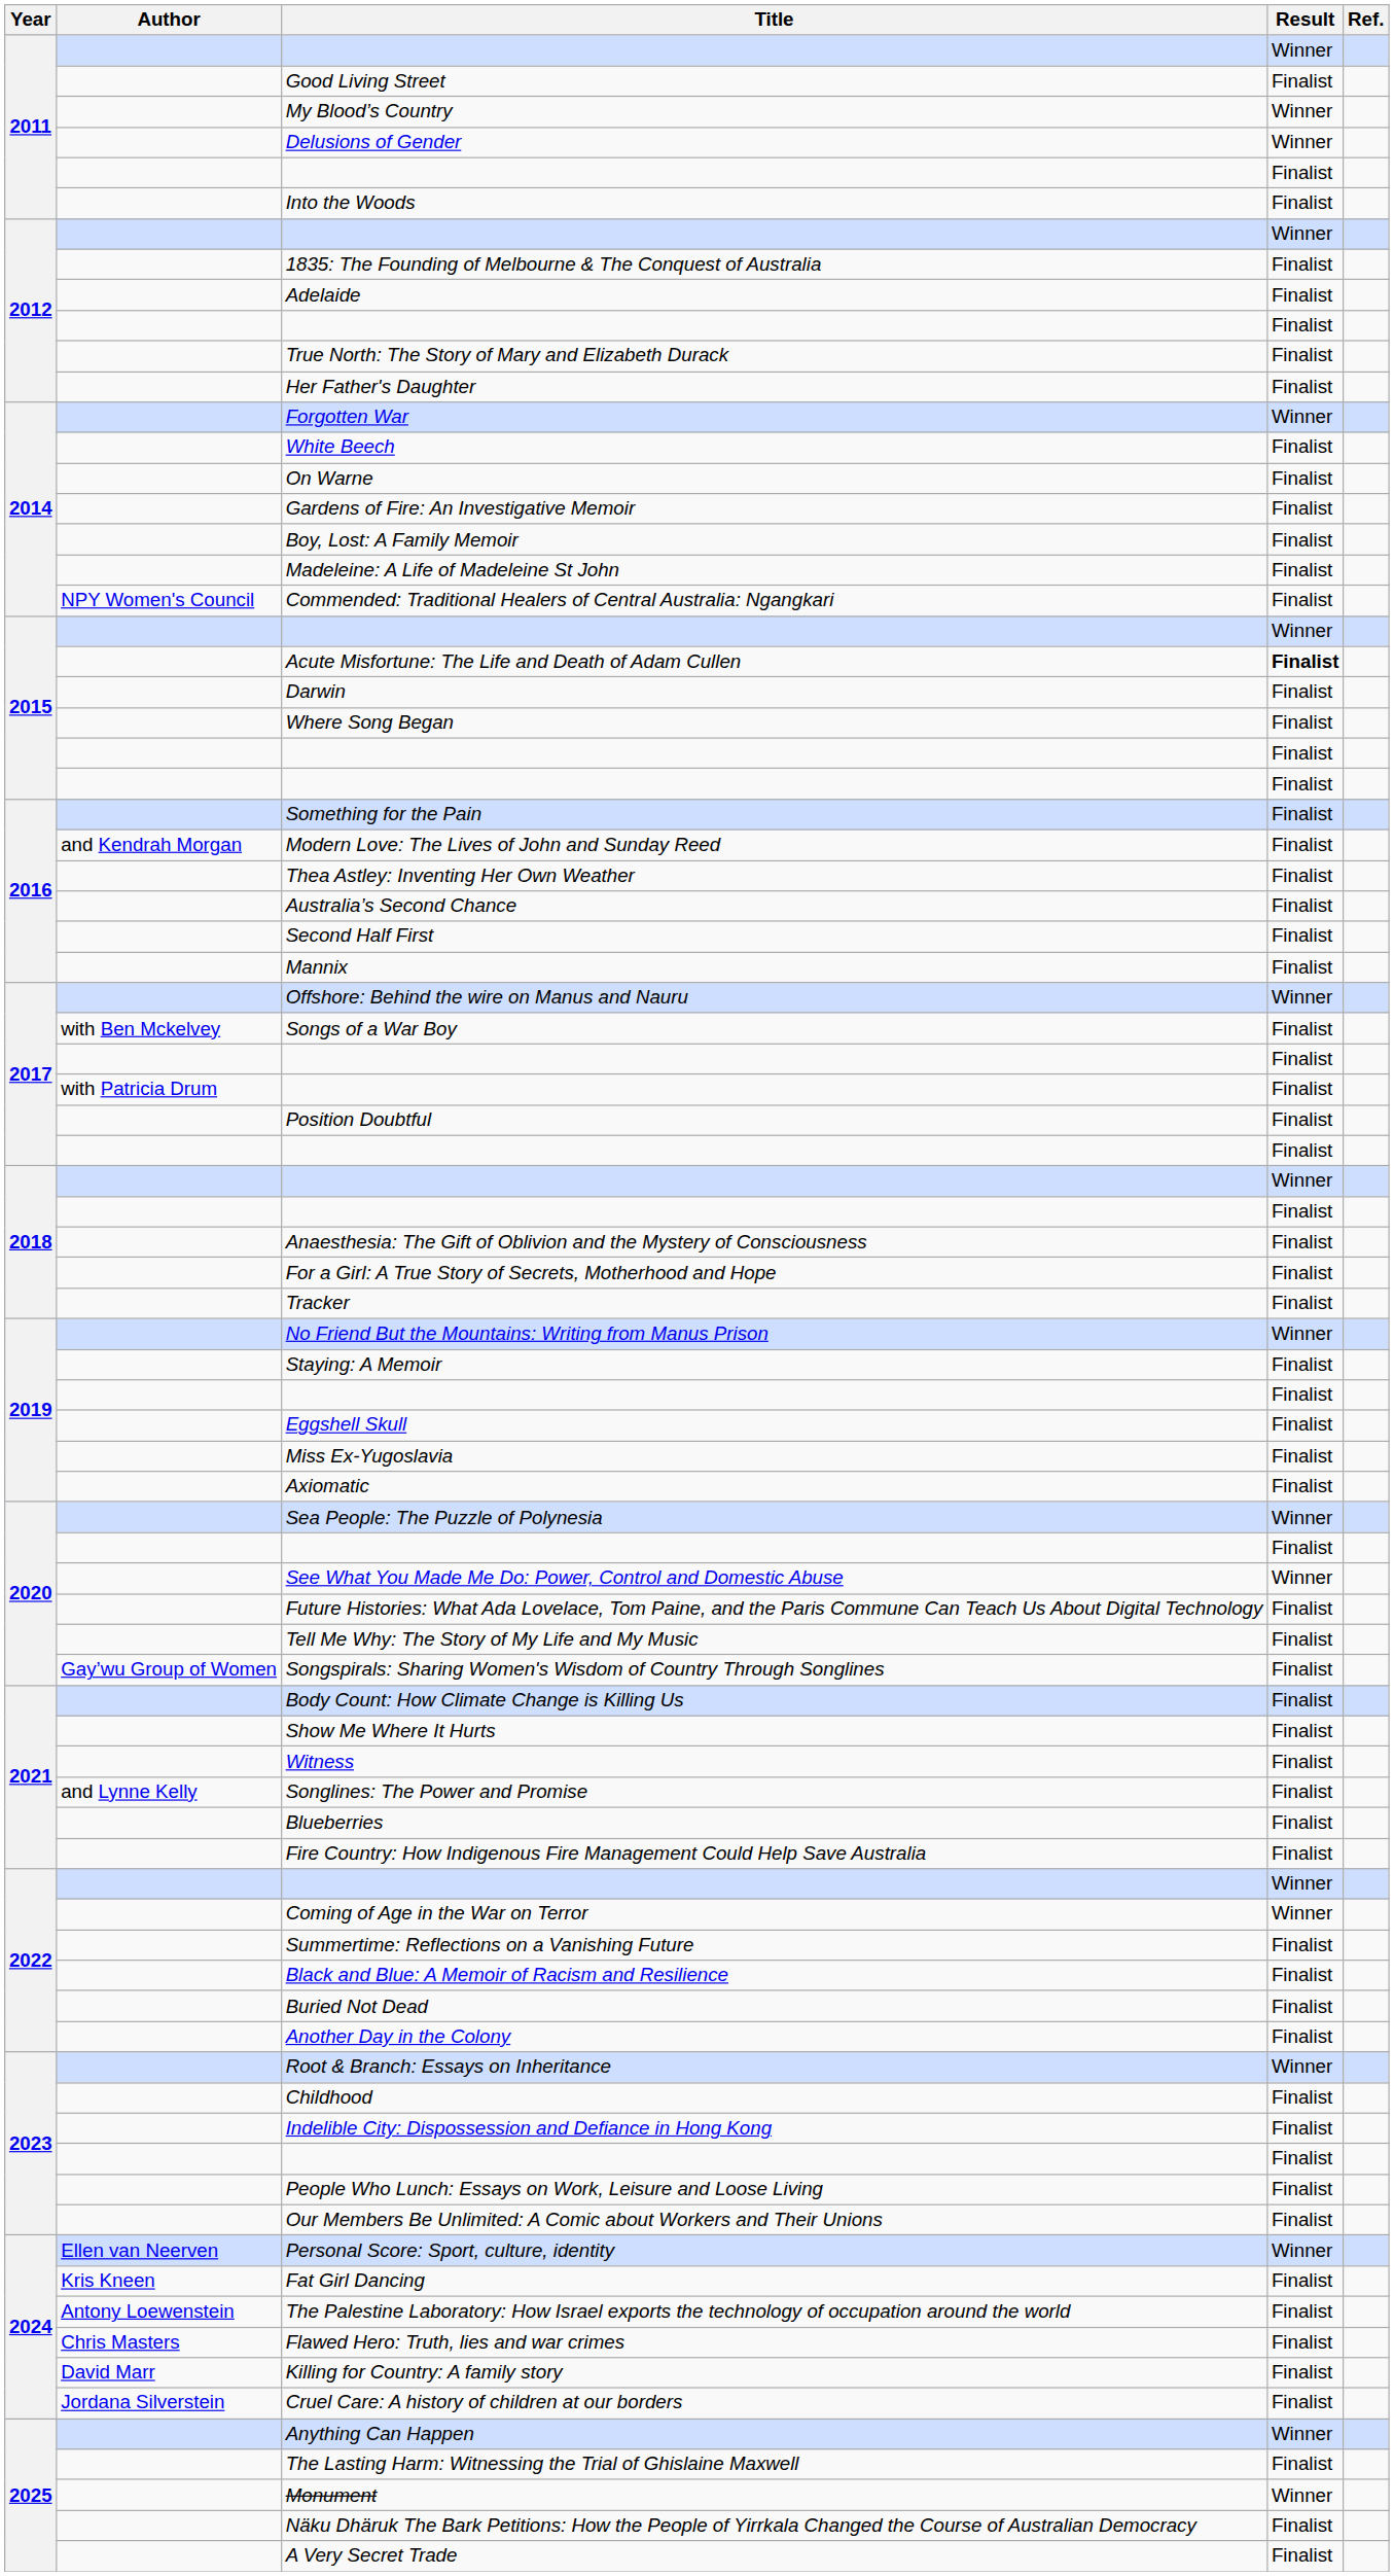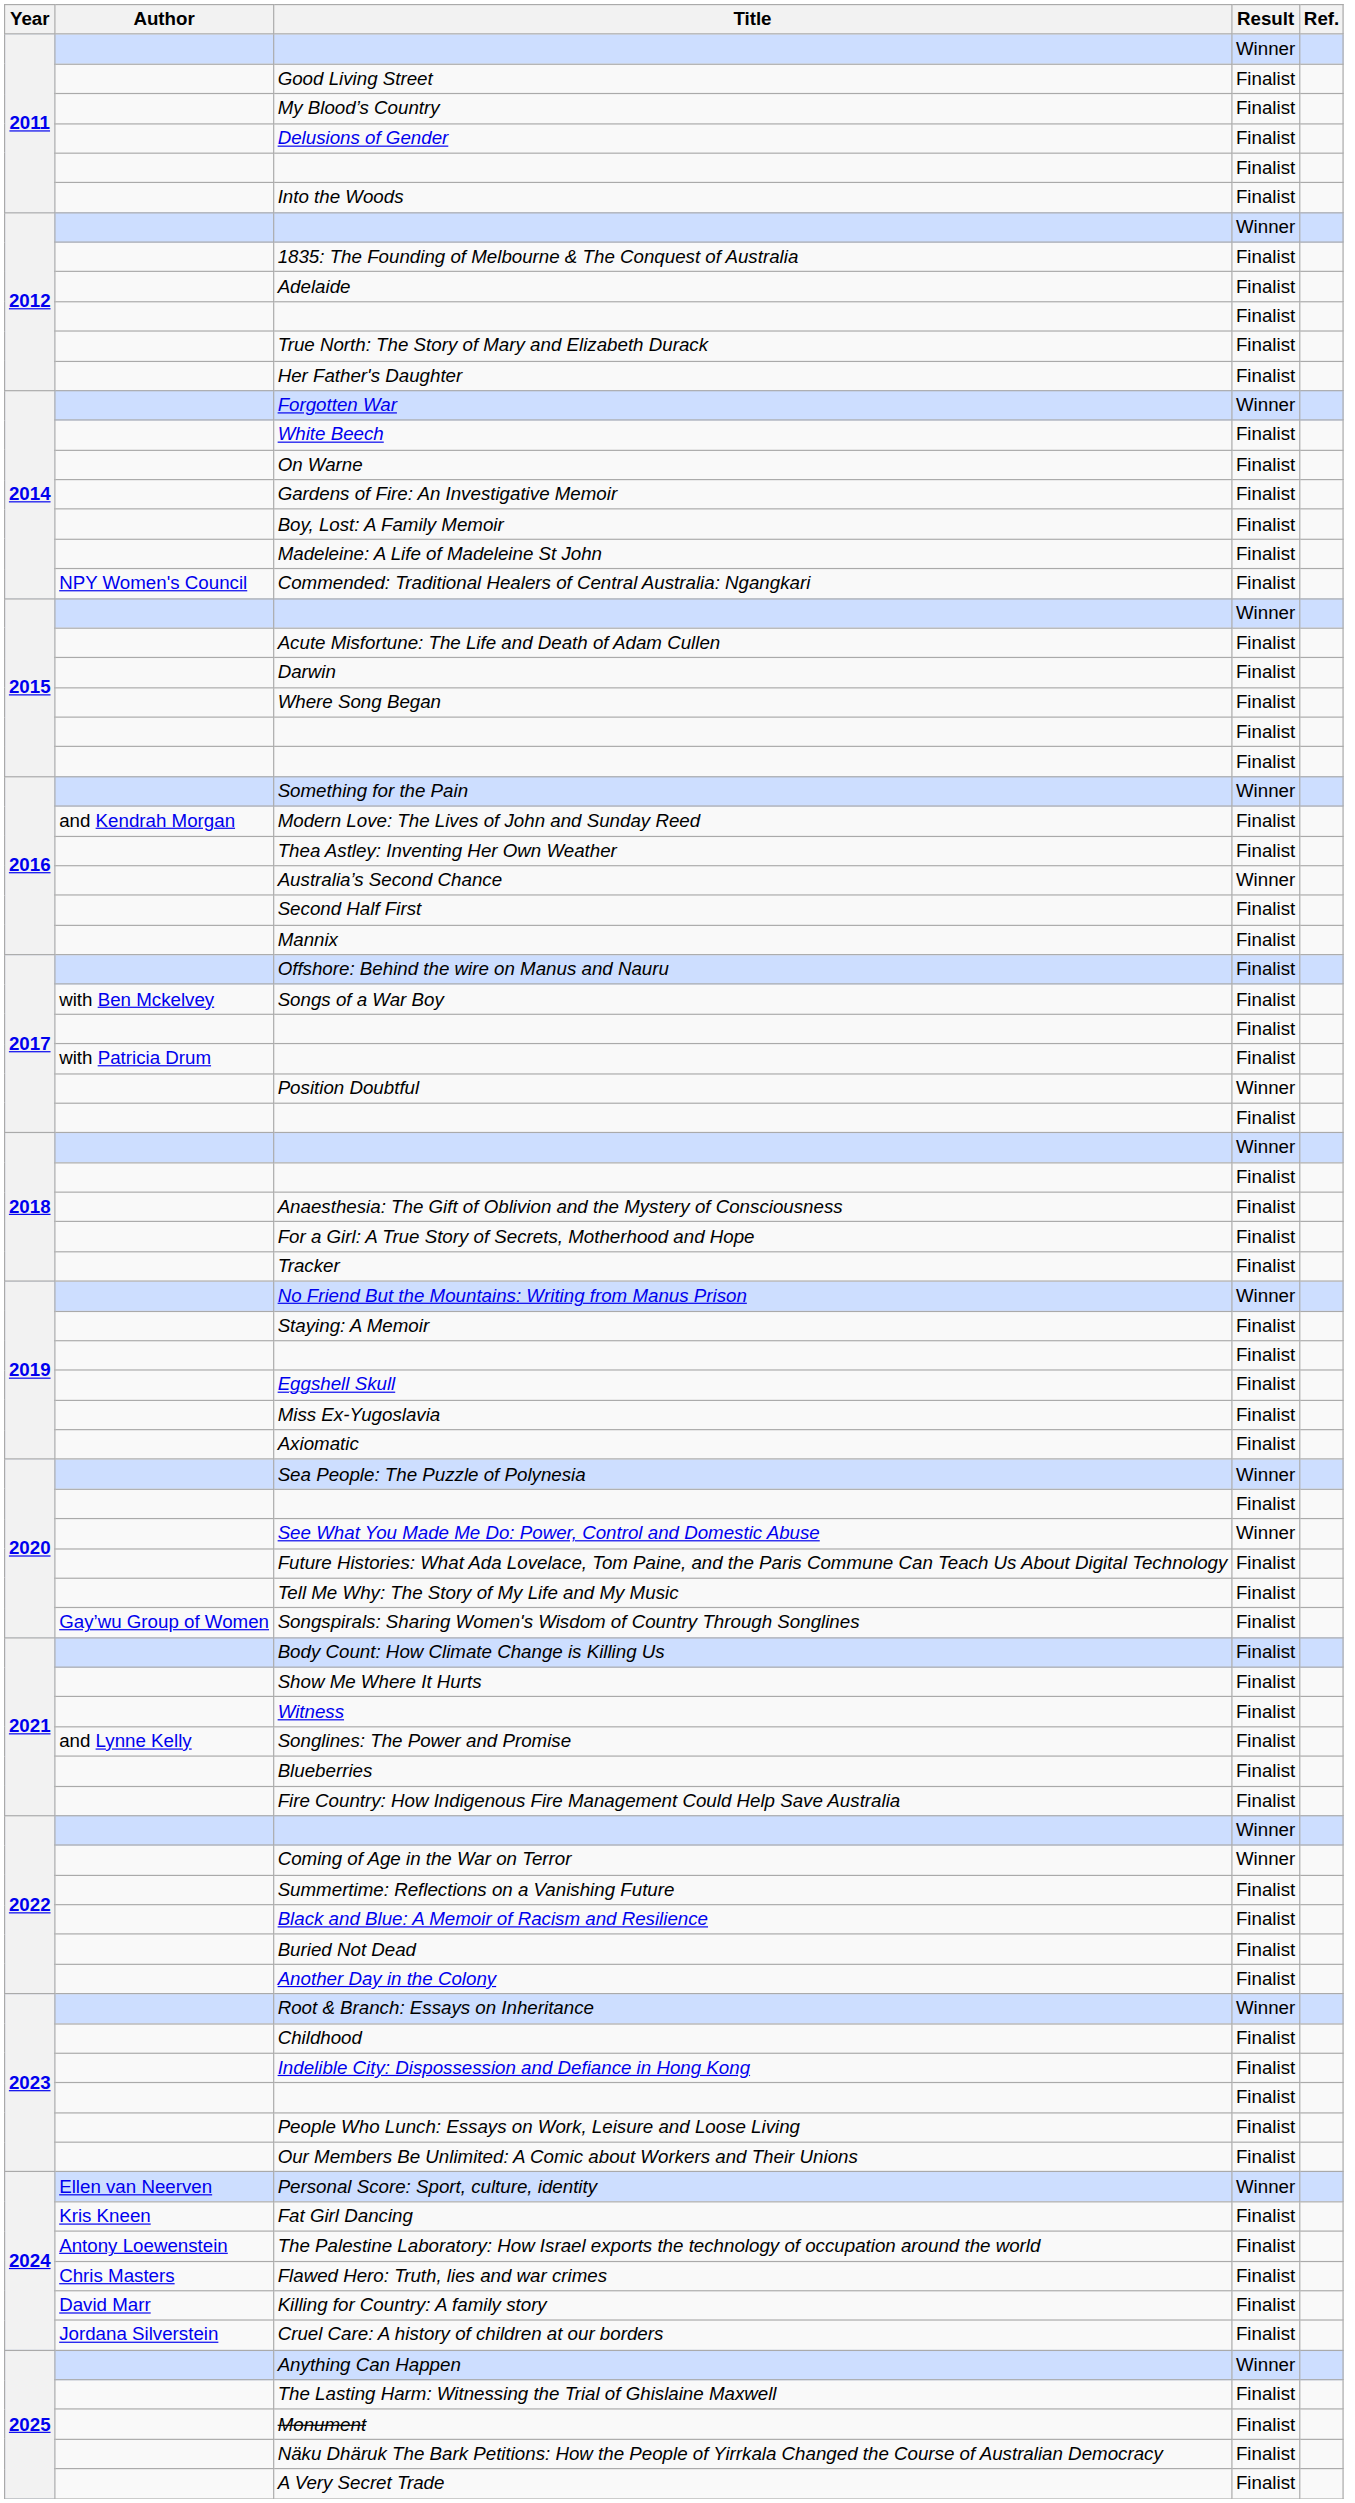My Blood’s Country | Result: Winner -> Finalist
Delusions of Gender | Result: Winner -> Finalist
Acute Misfortune: The Life and Death of Adam Cullen | Result: bold -> normal
Something for the Pain | Result: Finalist -> Winner
Australia’s Second Chance | Result: Finalist -> Winner
Offshore: Behind the wire on Manus and Nauru | Result: Winner -> Finalist
Position Doubtful | Result: Finalist -> Winner
Monument | Result: Winner -> Finalist
